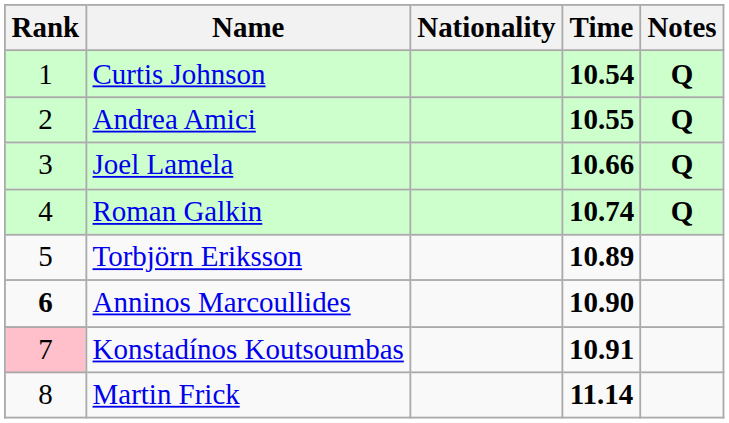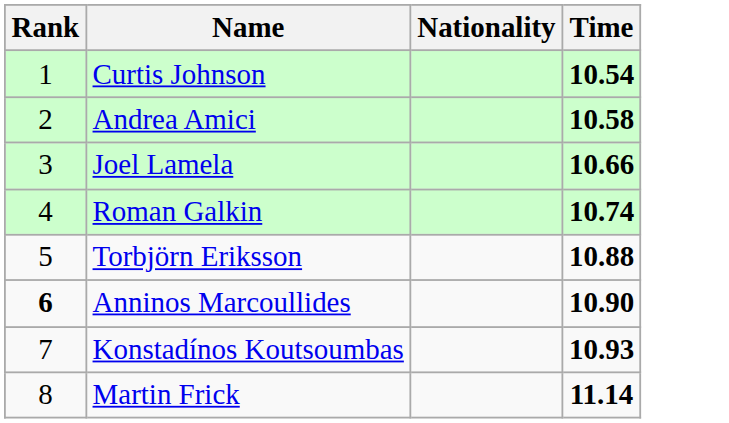- column: Notes | Q | Q | Q | Q
Andrea Amici | Time: 10.55 -> 10.58
Torbjörn Eriksson | Time: 10.89 -> 10.88
Konstadínos Koutsoumbas | Rank: pink background -> no background
Konstadínos Koutsoumbas | Time: 10.91 -> 10.93
